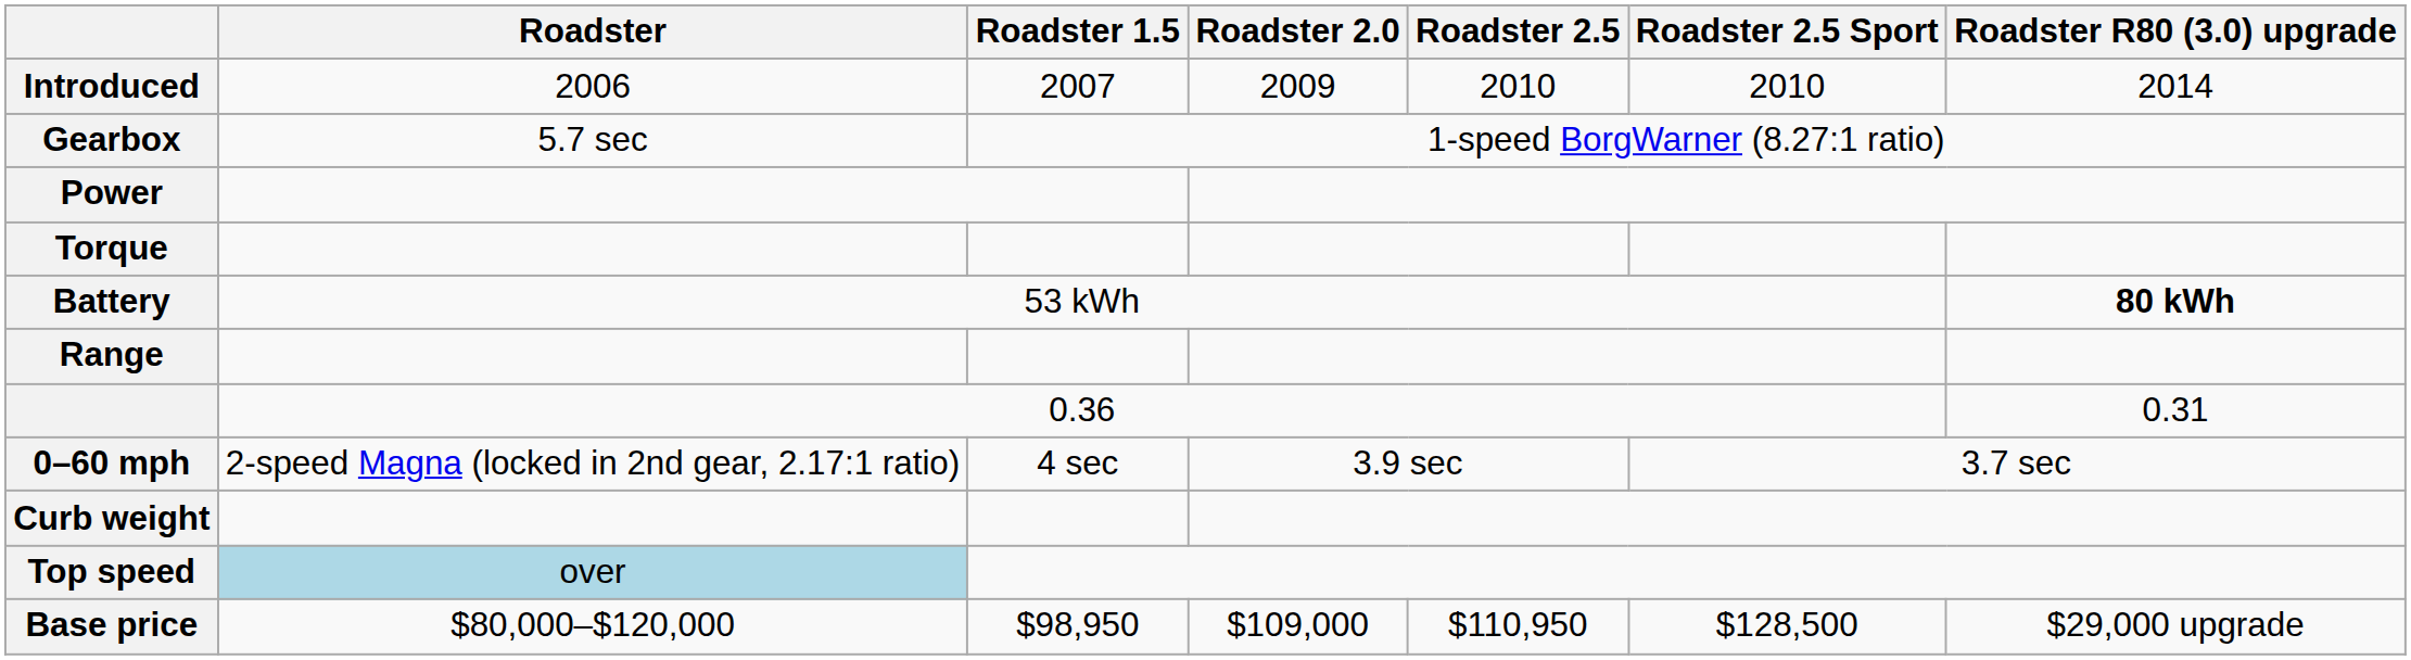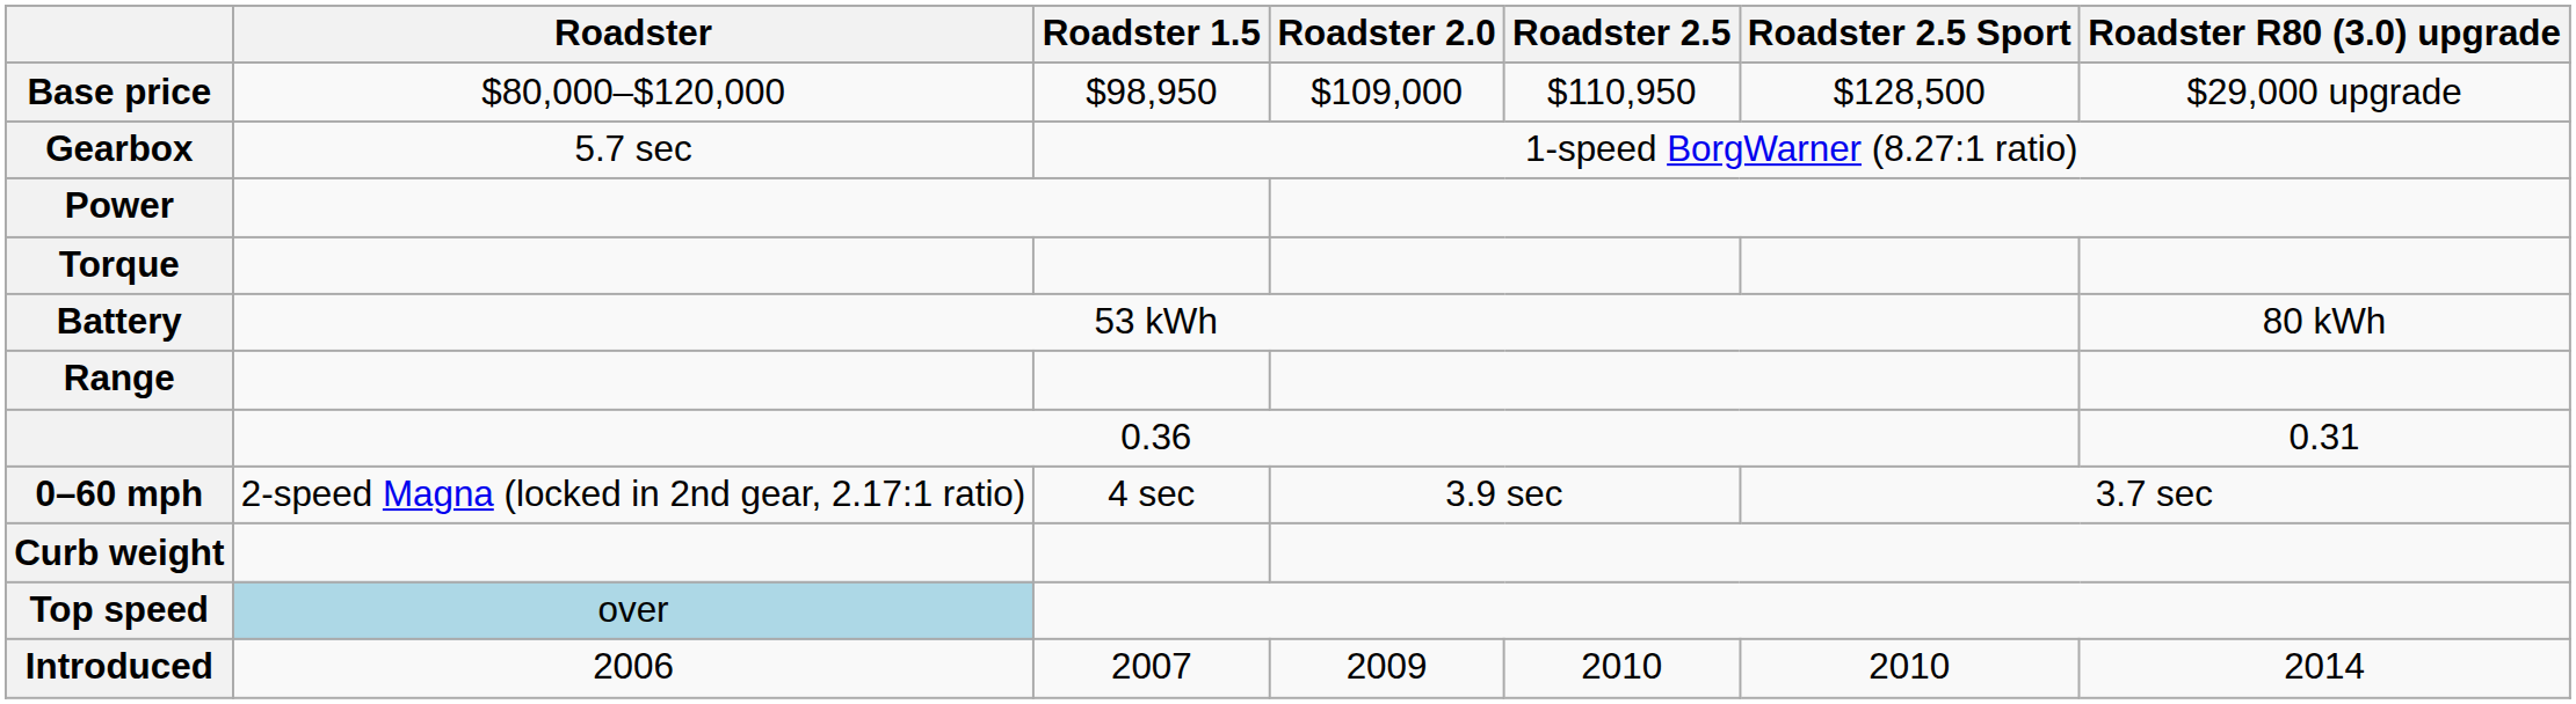rows swapped: Introduced <-> Base price
Battery | Roadster R80 (3.0) upgrade: bold -> normal
